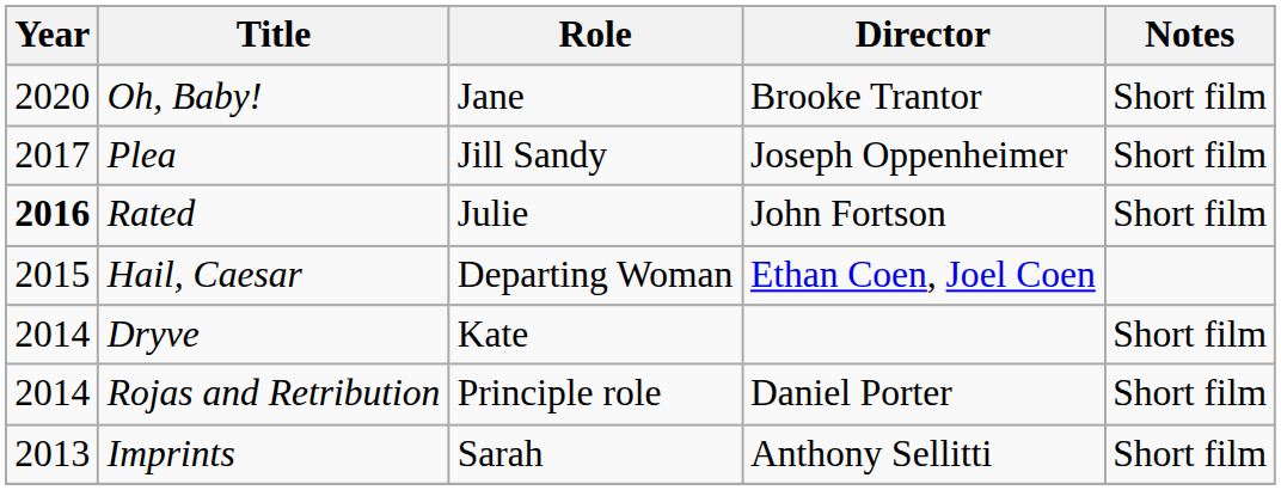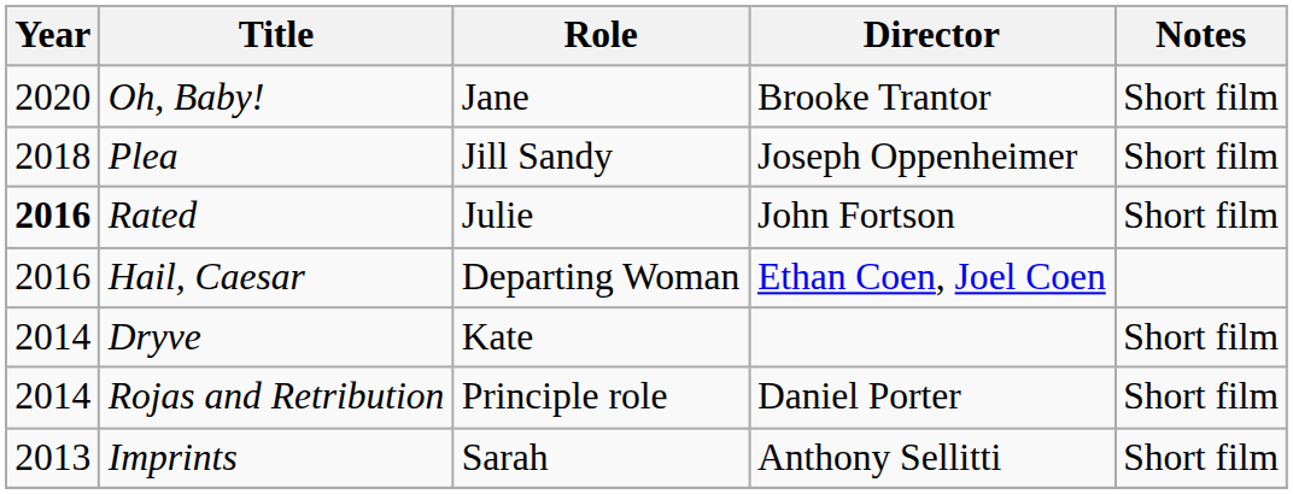Plea | Year: 2017 -> 2018
Hail, Caesar | Year: 2015 -> 2016
